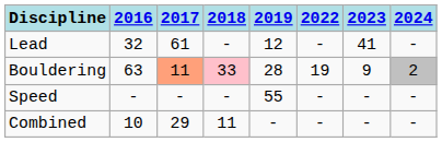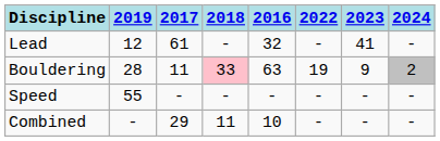columns swapped: 2016 <-> 2019
Bouldering | 2017: lightsalmon background -> no background
